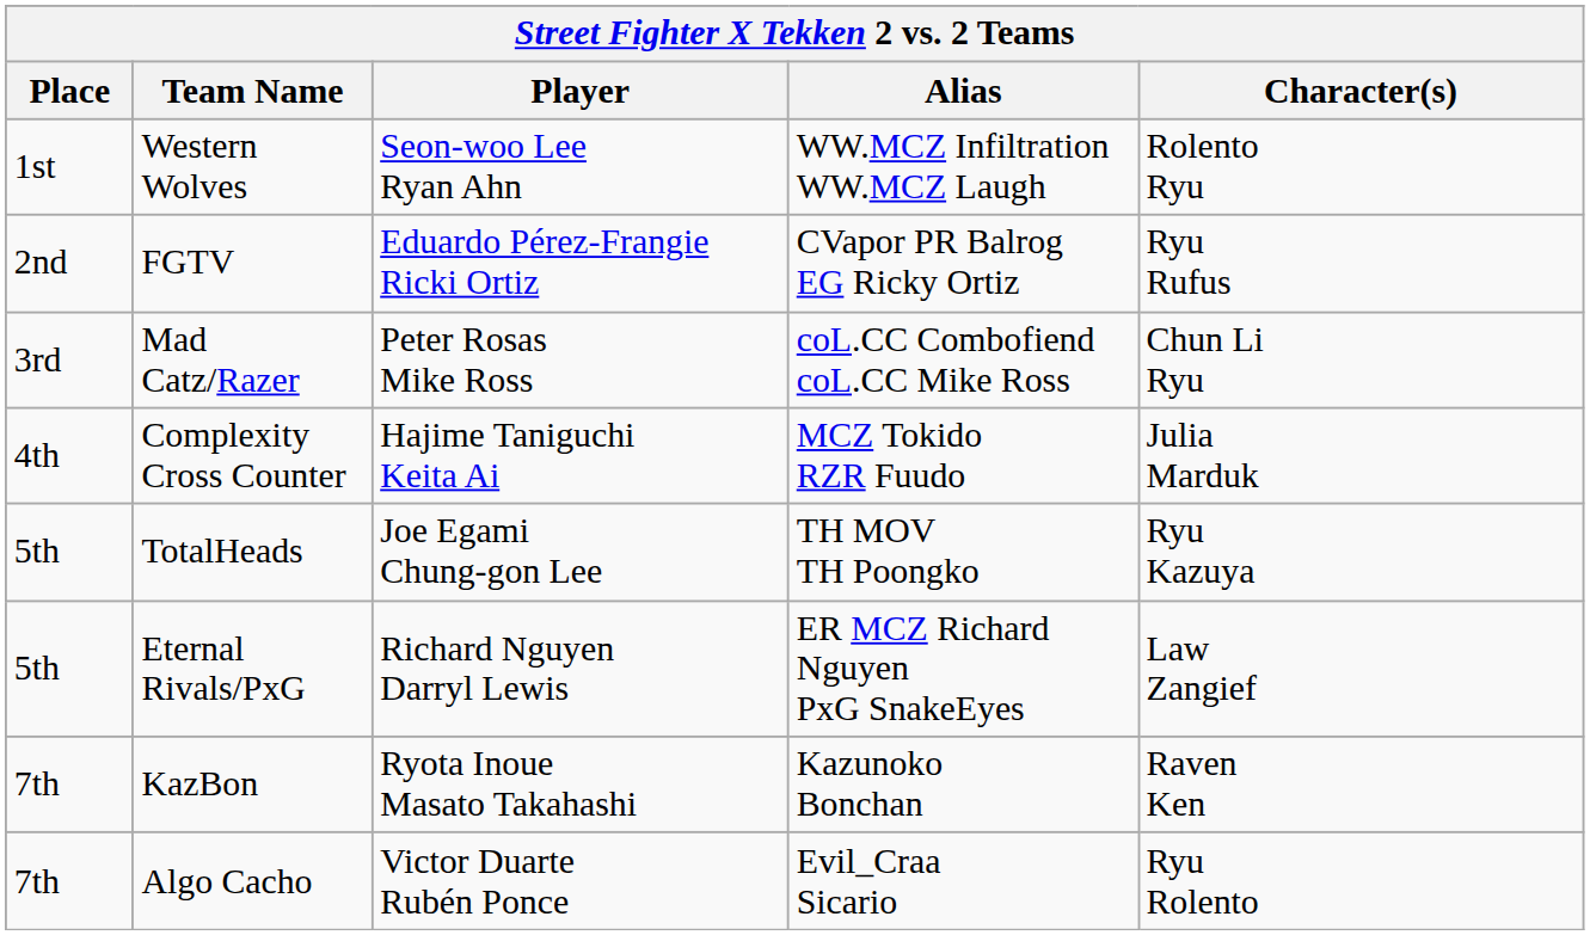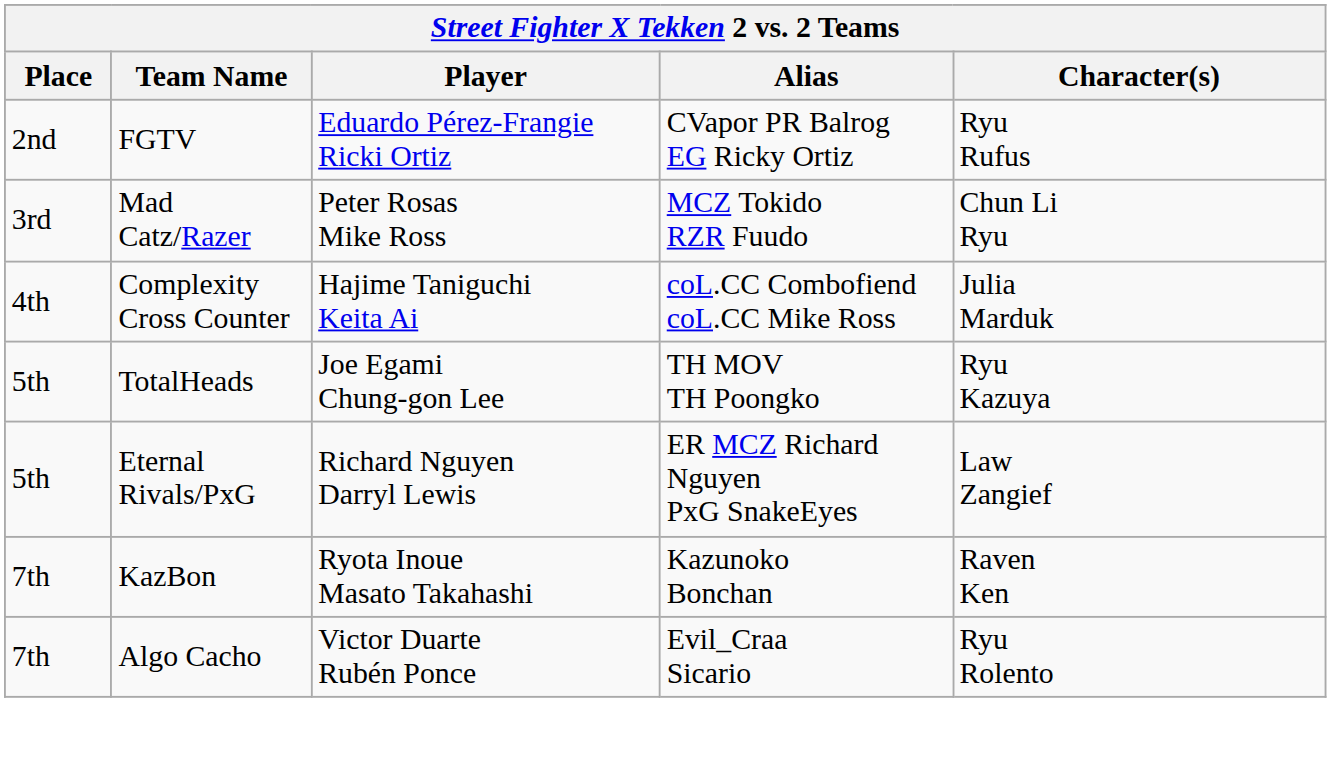- row: 1st | Western Wolves | Seon-woo Lee Ryan Ahn | WW.MCZ Infiltration WW.MCZ Laugh | Rolento Ryu
Mad Catz/Razer | Alias: coL.CC Combofiend coL.CC Mike Ross -> MCZ Tokido RZR Fuudo
Complexity Cross Counter | Alias: MCZ Tokido RZR Fuudo -> coL.CC Combofiend coL.CC Mike Ross
